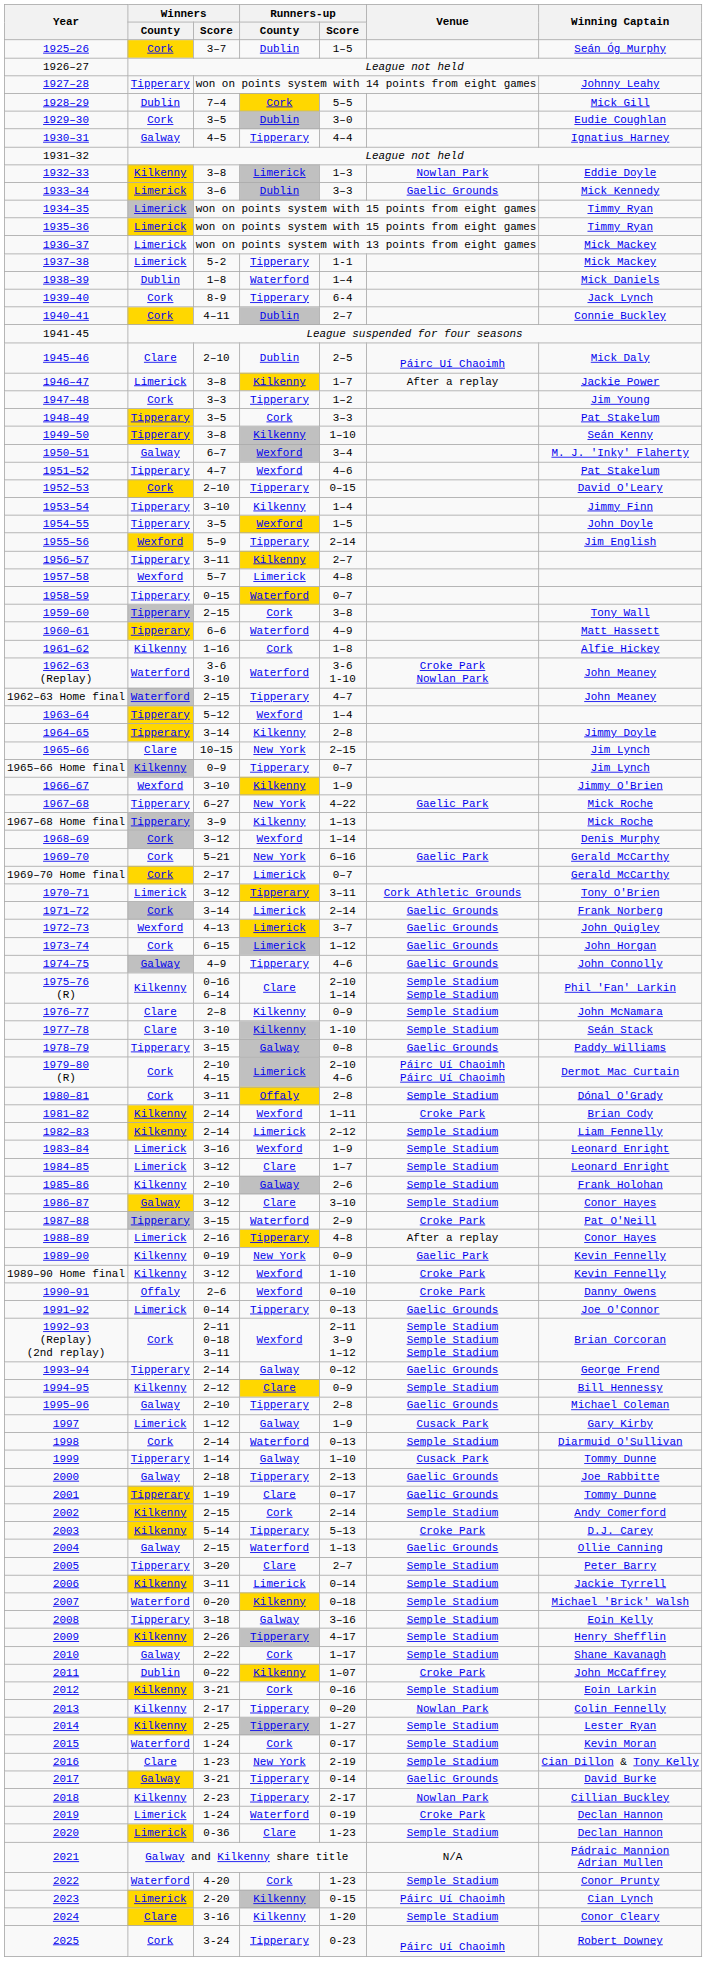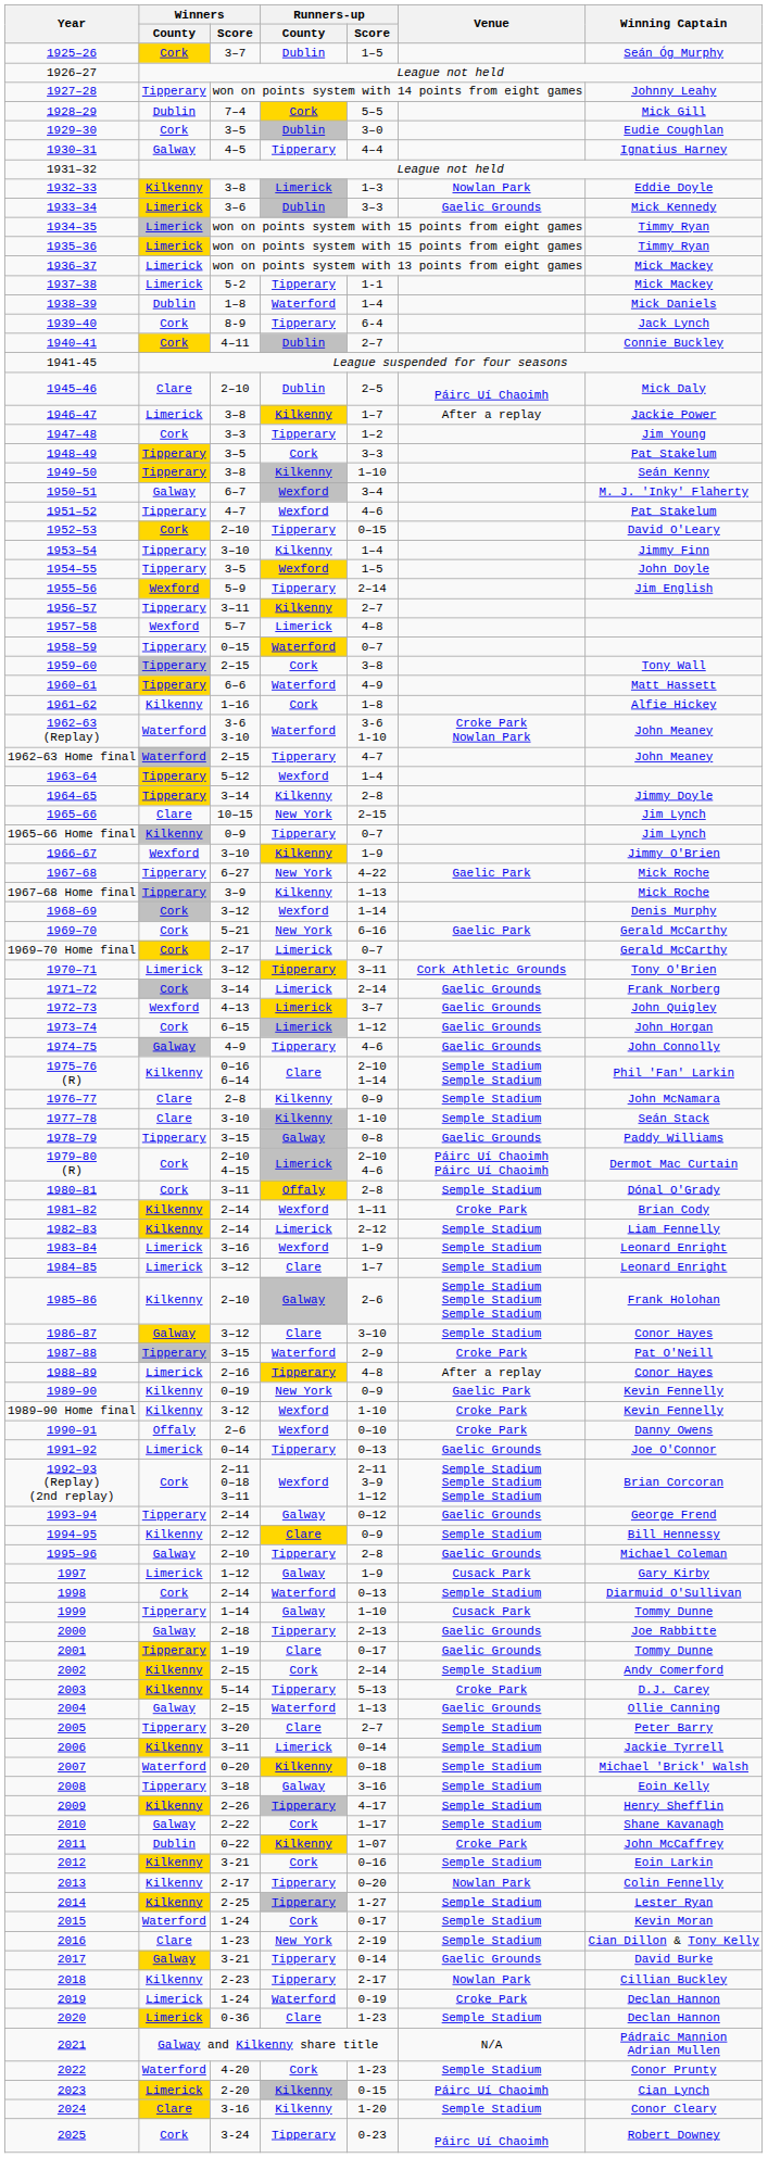1985–86 | Venue: Semple Stadium -> Semple Stadium Semple Stadium Semple Stadium
